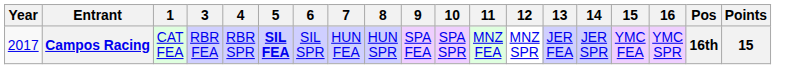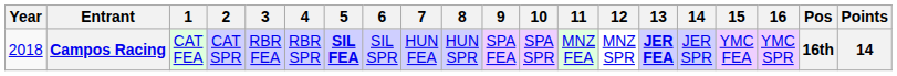+ column: 2 | CAT SPR
Campos Racing | Year: 2017 -> 2018
Campos Racing | 13: normal -> bold
Campos Racing | Points: 15 -> 14
